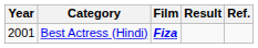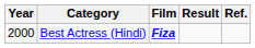Best Actress (Hindi) | Year: 2001 -> 2000
